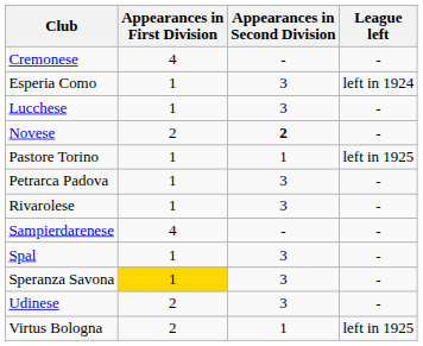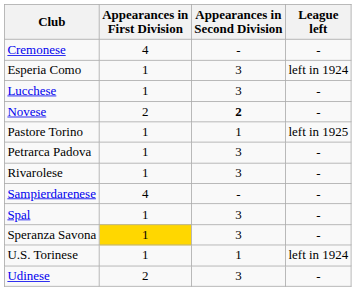+ row: U.S. Torinese | 1 | 1 | left in 1924
- row: Virtus Bologna | 2 | 1 | left in 1925
